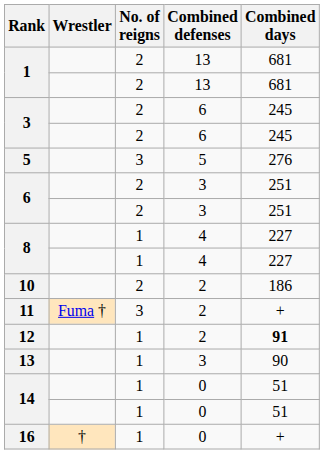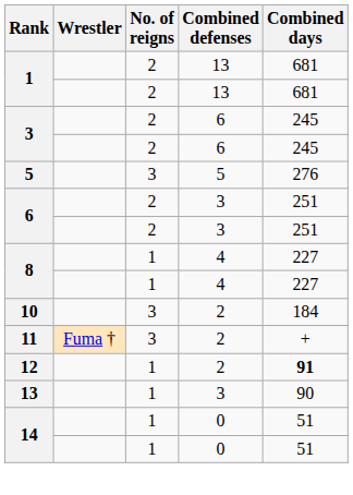10 | No. of reigns: 2 -> 3
10 | Combined days: 186 -> 184
- row: 16 | † | 1 | 0 | +
